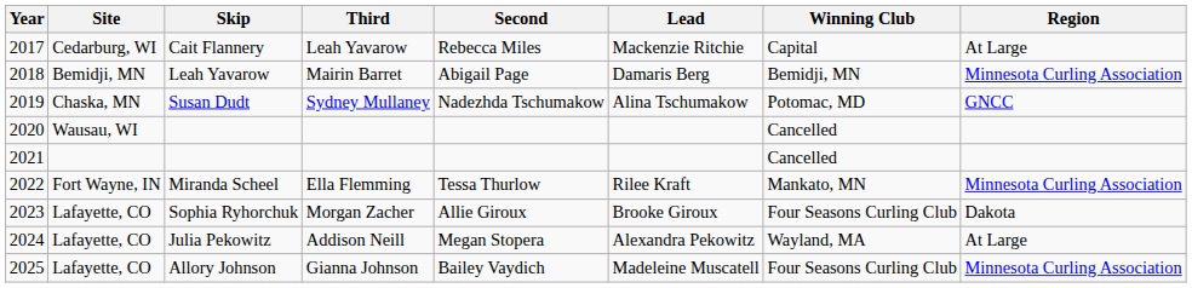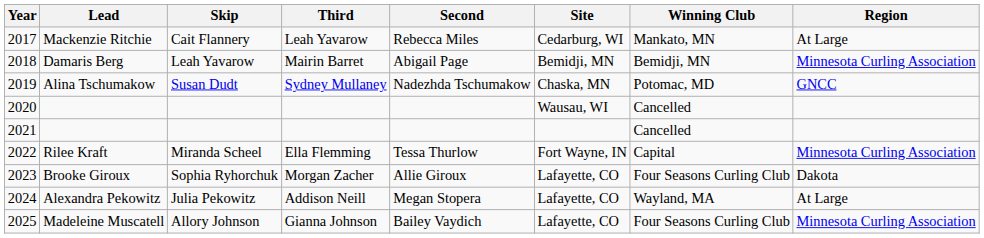columns swapped: Site <-> Lead
2017 | Winning Club: Capital -> Mankato, MN
2022 | Winning Club: Mankato, MN -> Capital
